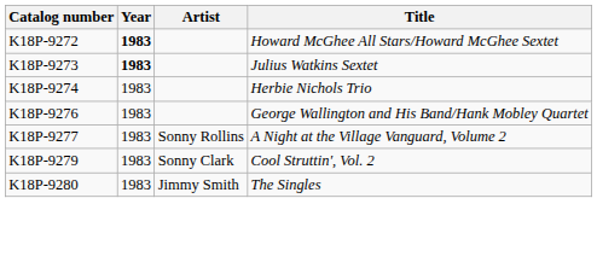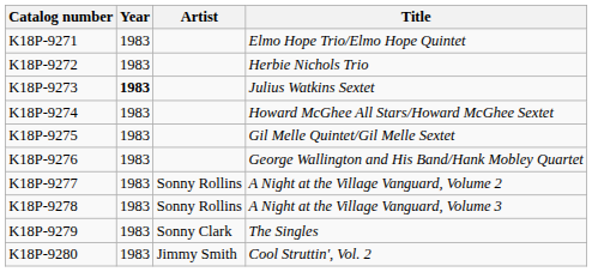+ row: K18P-9271 | 1983 | Elmo Hope Trio/Elmo Hope Quintet
K18P-9272 | Year: bold -> normal
K18P-9272 | Title: Howard McGhee All Stars/Howard McGhee Sextet -> Herbie Nichols Trio
K18P-9274 | Title: Herbie Nichols Trio -> Howard McGhee All Stars/Howard McGhee Sextet
+ row: K18P-9275 | 1983 | Gil Melle Quintet/Gil Melle Sextet
+ row: K18P-9278 | 1983 | Sonny Rollins | A Night at the Village Vanguard, Volume 3
K18P-9279 | Title: Cool Struttin', Vol. 2 -> The Singles
K18P-9280 | Title: The Singles -> Cool Struttin', Vol. 2
